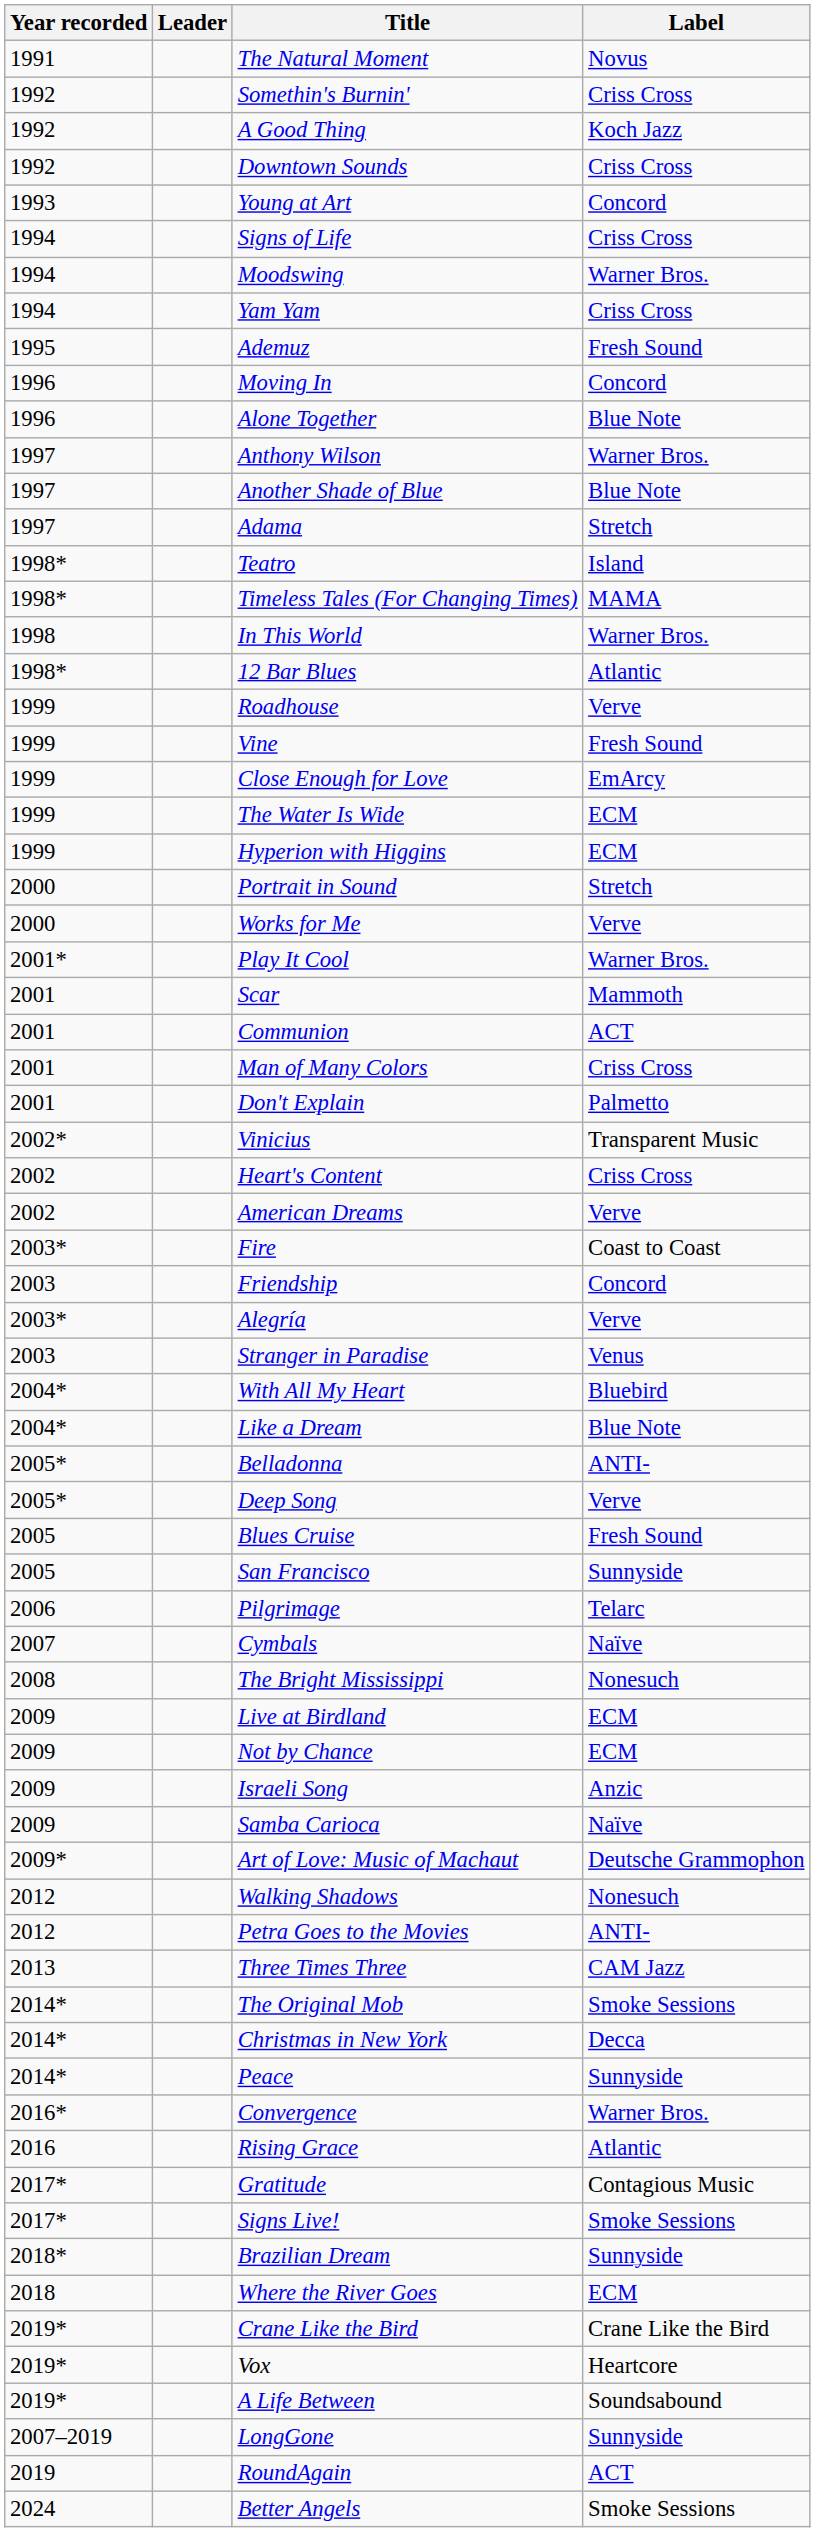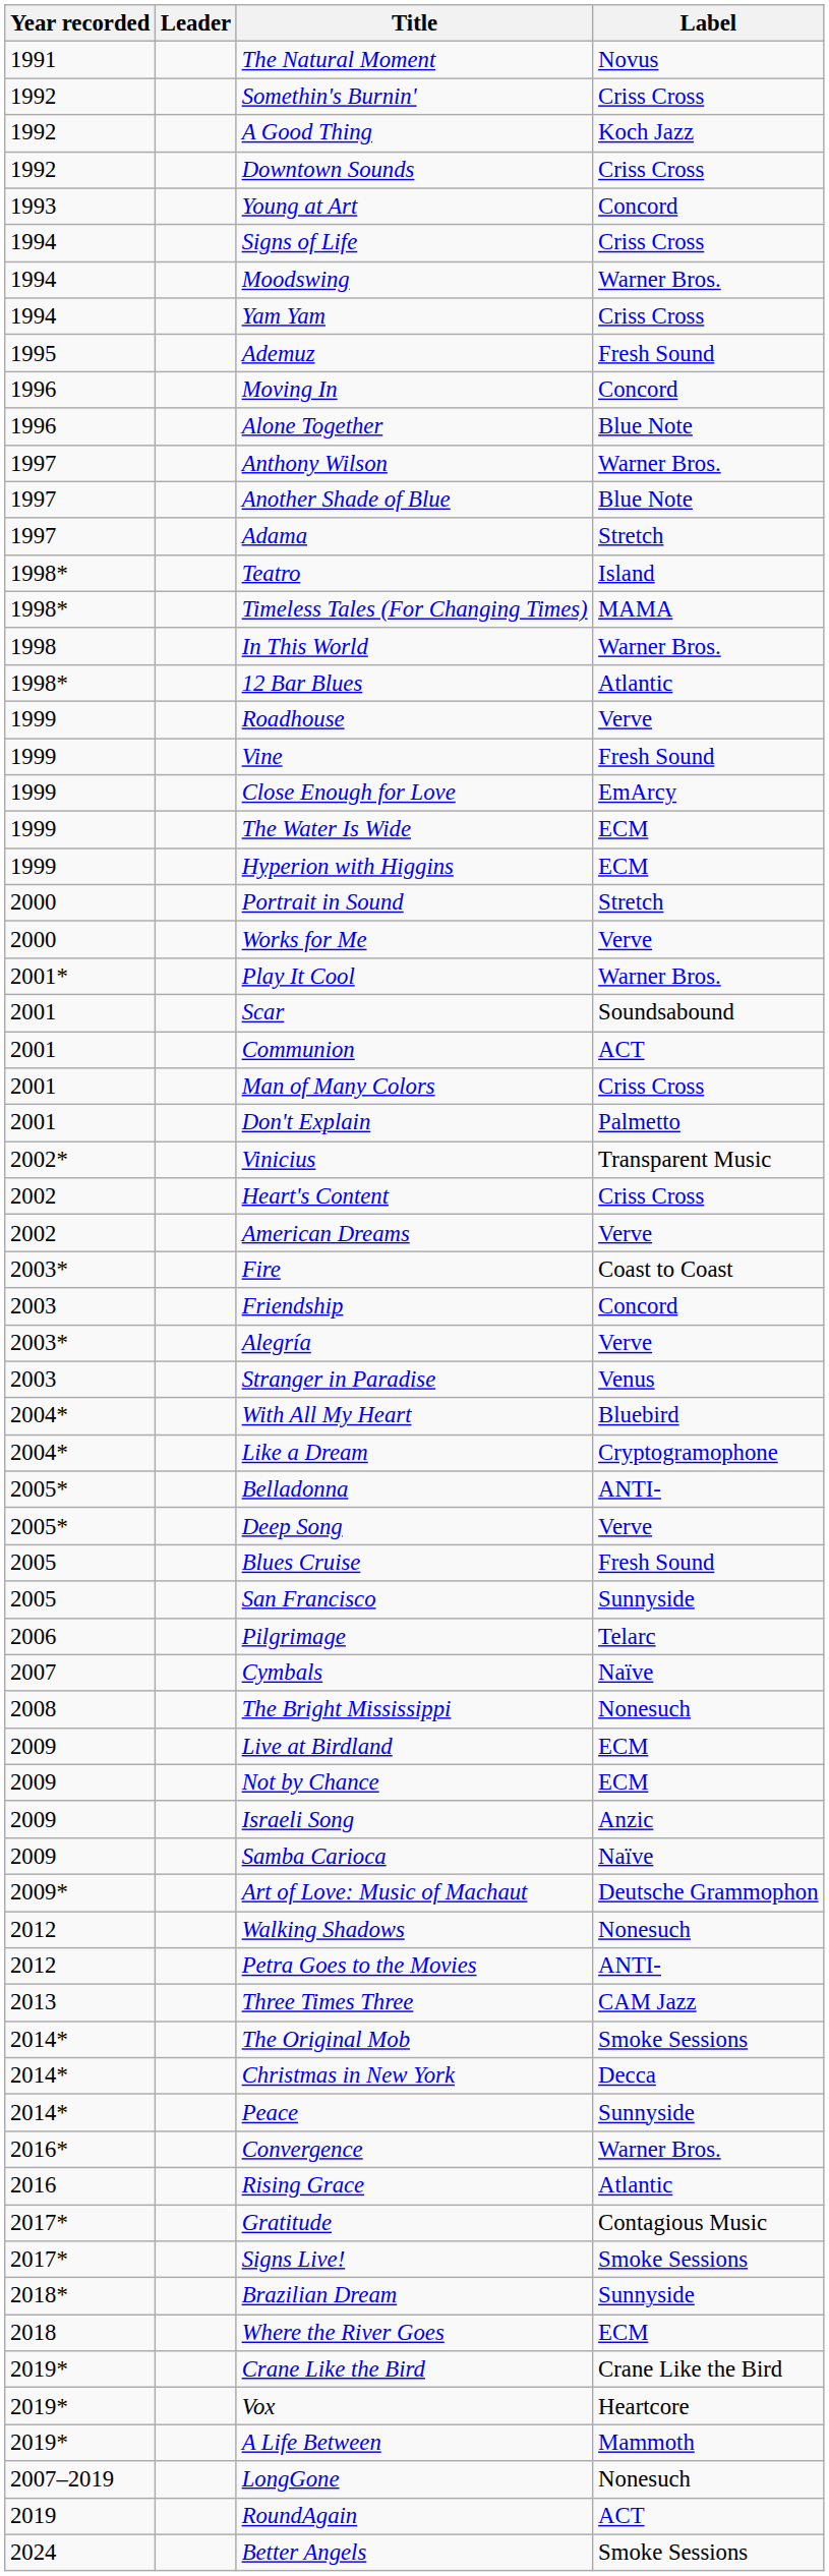Scar | Label: Mammoth -> Soundsabound
Like a Dream | Label: Blue Note -> Cryptogramophone
A Life Between | Label: Soundsabound -> Mammoth
LongGone | Label: Sunnyside -> Nonesuch
